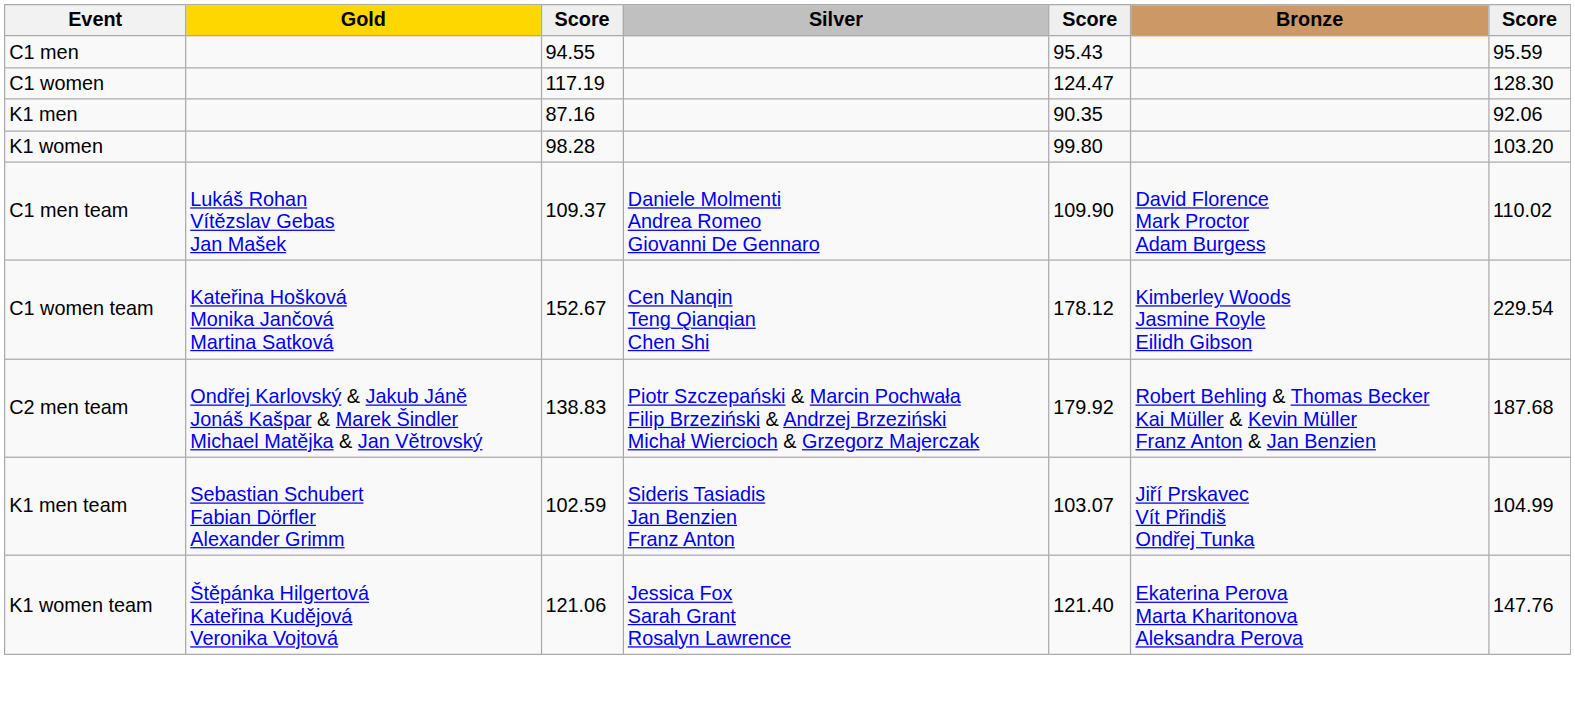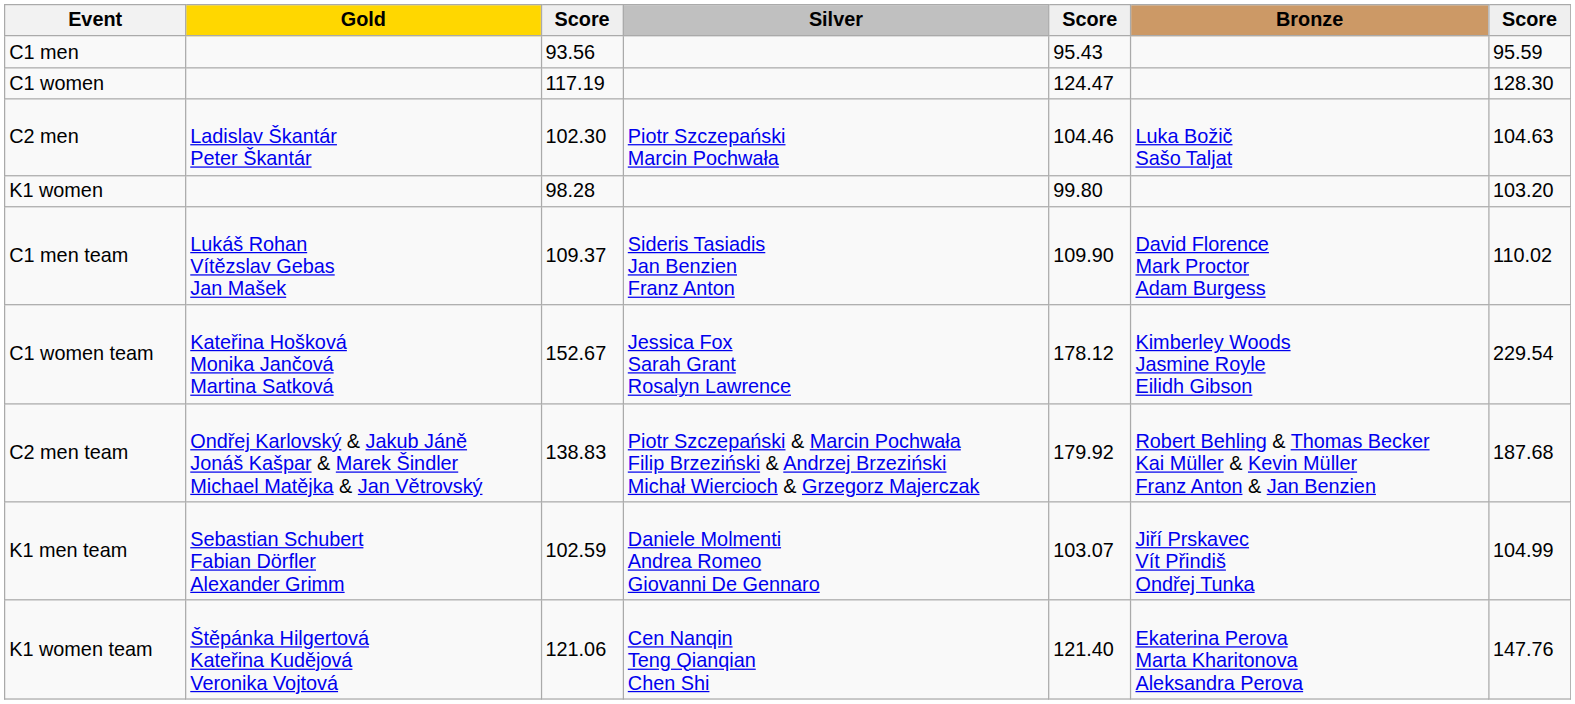C1 men | column 3: 94.55 -> 93.56
+ row: C2 men | Ladislav Škantár Peter Škantár | 102.30 | Piotr Szczepański Marcin Pochwała | 104.46 | Luka Božič Sašo Taljat | 104.63
- row: K1 men | 87.16 | 90.35 | 92.06
C1 men team | Silver: Daniele Molmenti Andrea Romeo Giovanni De Gennaro -> Sideris Tasiadis Jan Benzien Franz Anton
C1 women team | Silver: Cen Nanqin Teng Qianqian Chen Shi -> Jessica Fox Sarah Grant Rosalyn Lawrence
K1 men team | Silver: Sideris Tasiadis Jan Benzien Franz Anton -> Daniele Molmenti Andrea Romeo Giovanni De Gennaro
K1 women team | Silver: Jessica Fox Sarah Grant Rosalyn Lawrence -> Cen Nanqin Teng Qianqian Chen Shi
